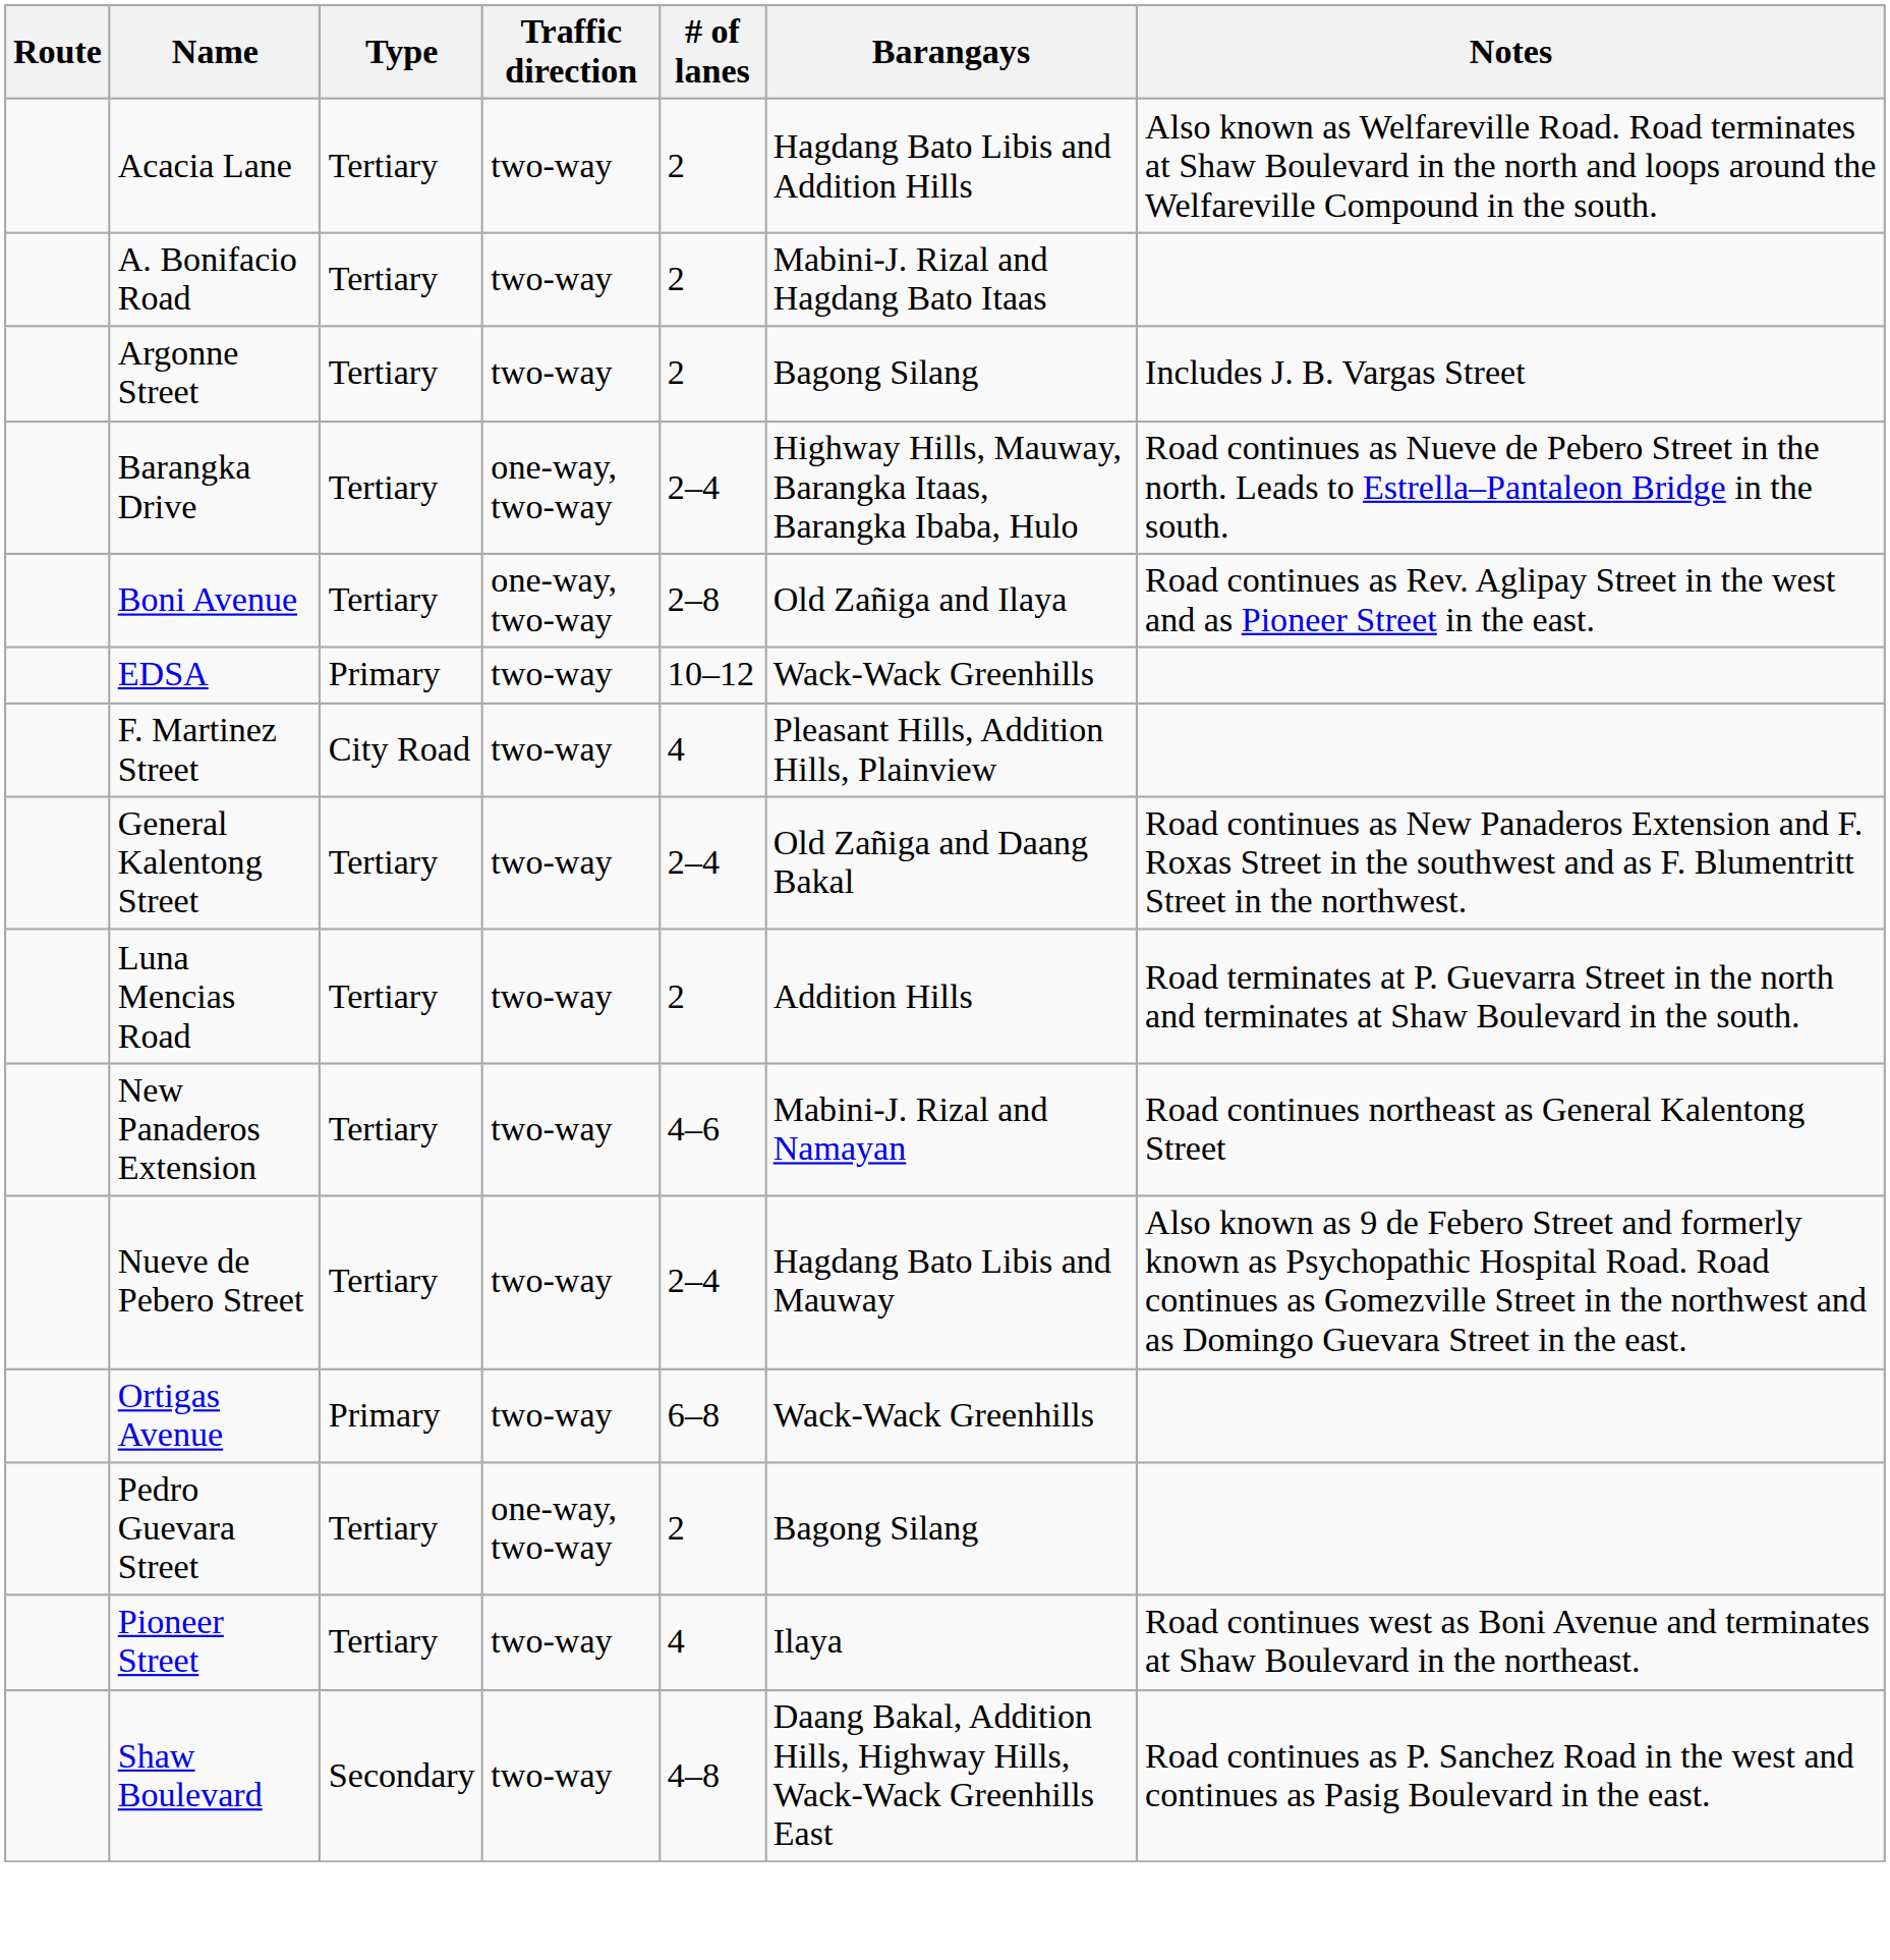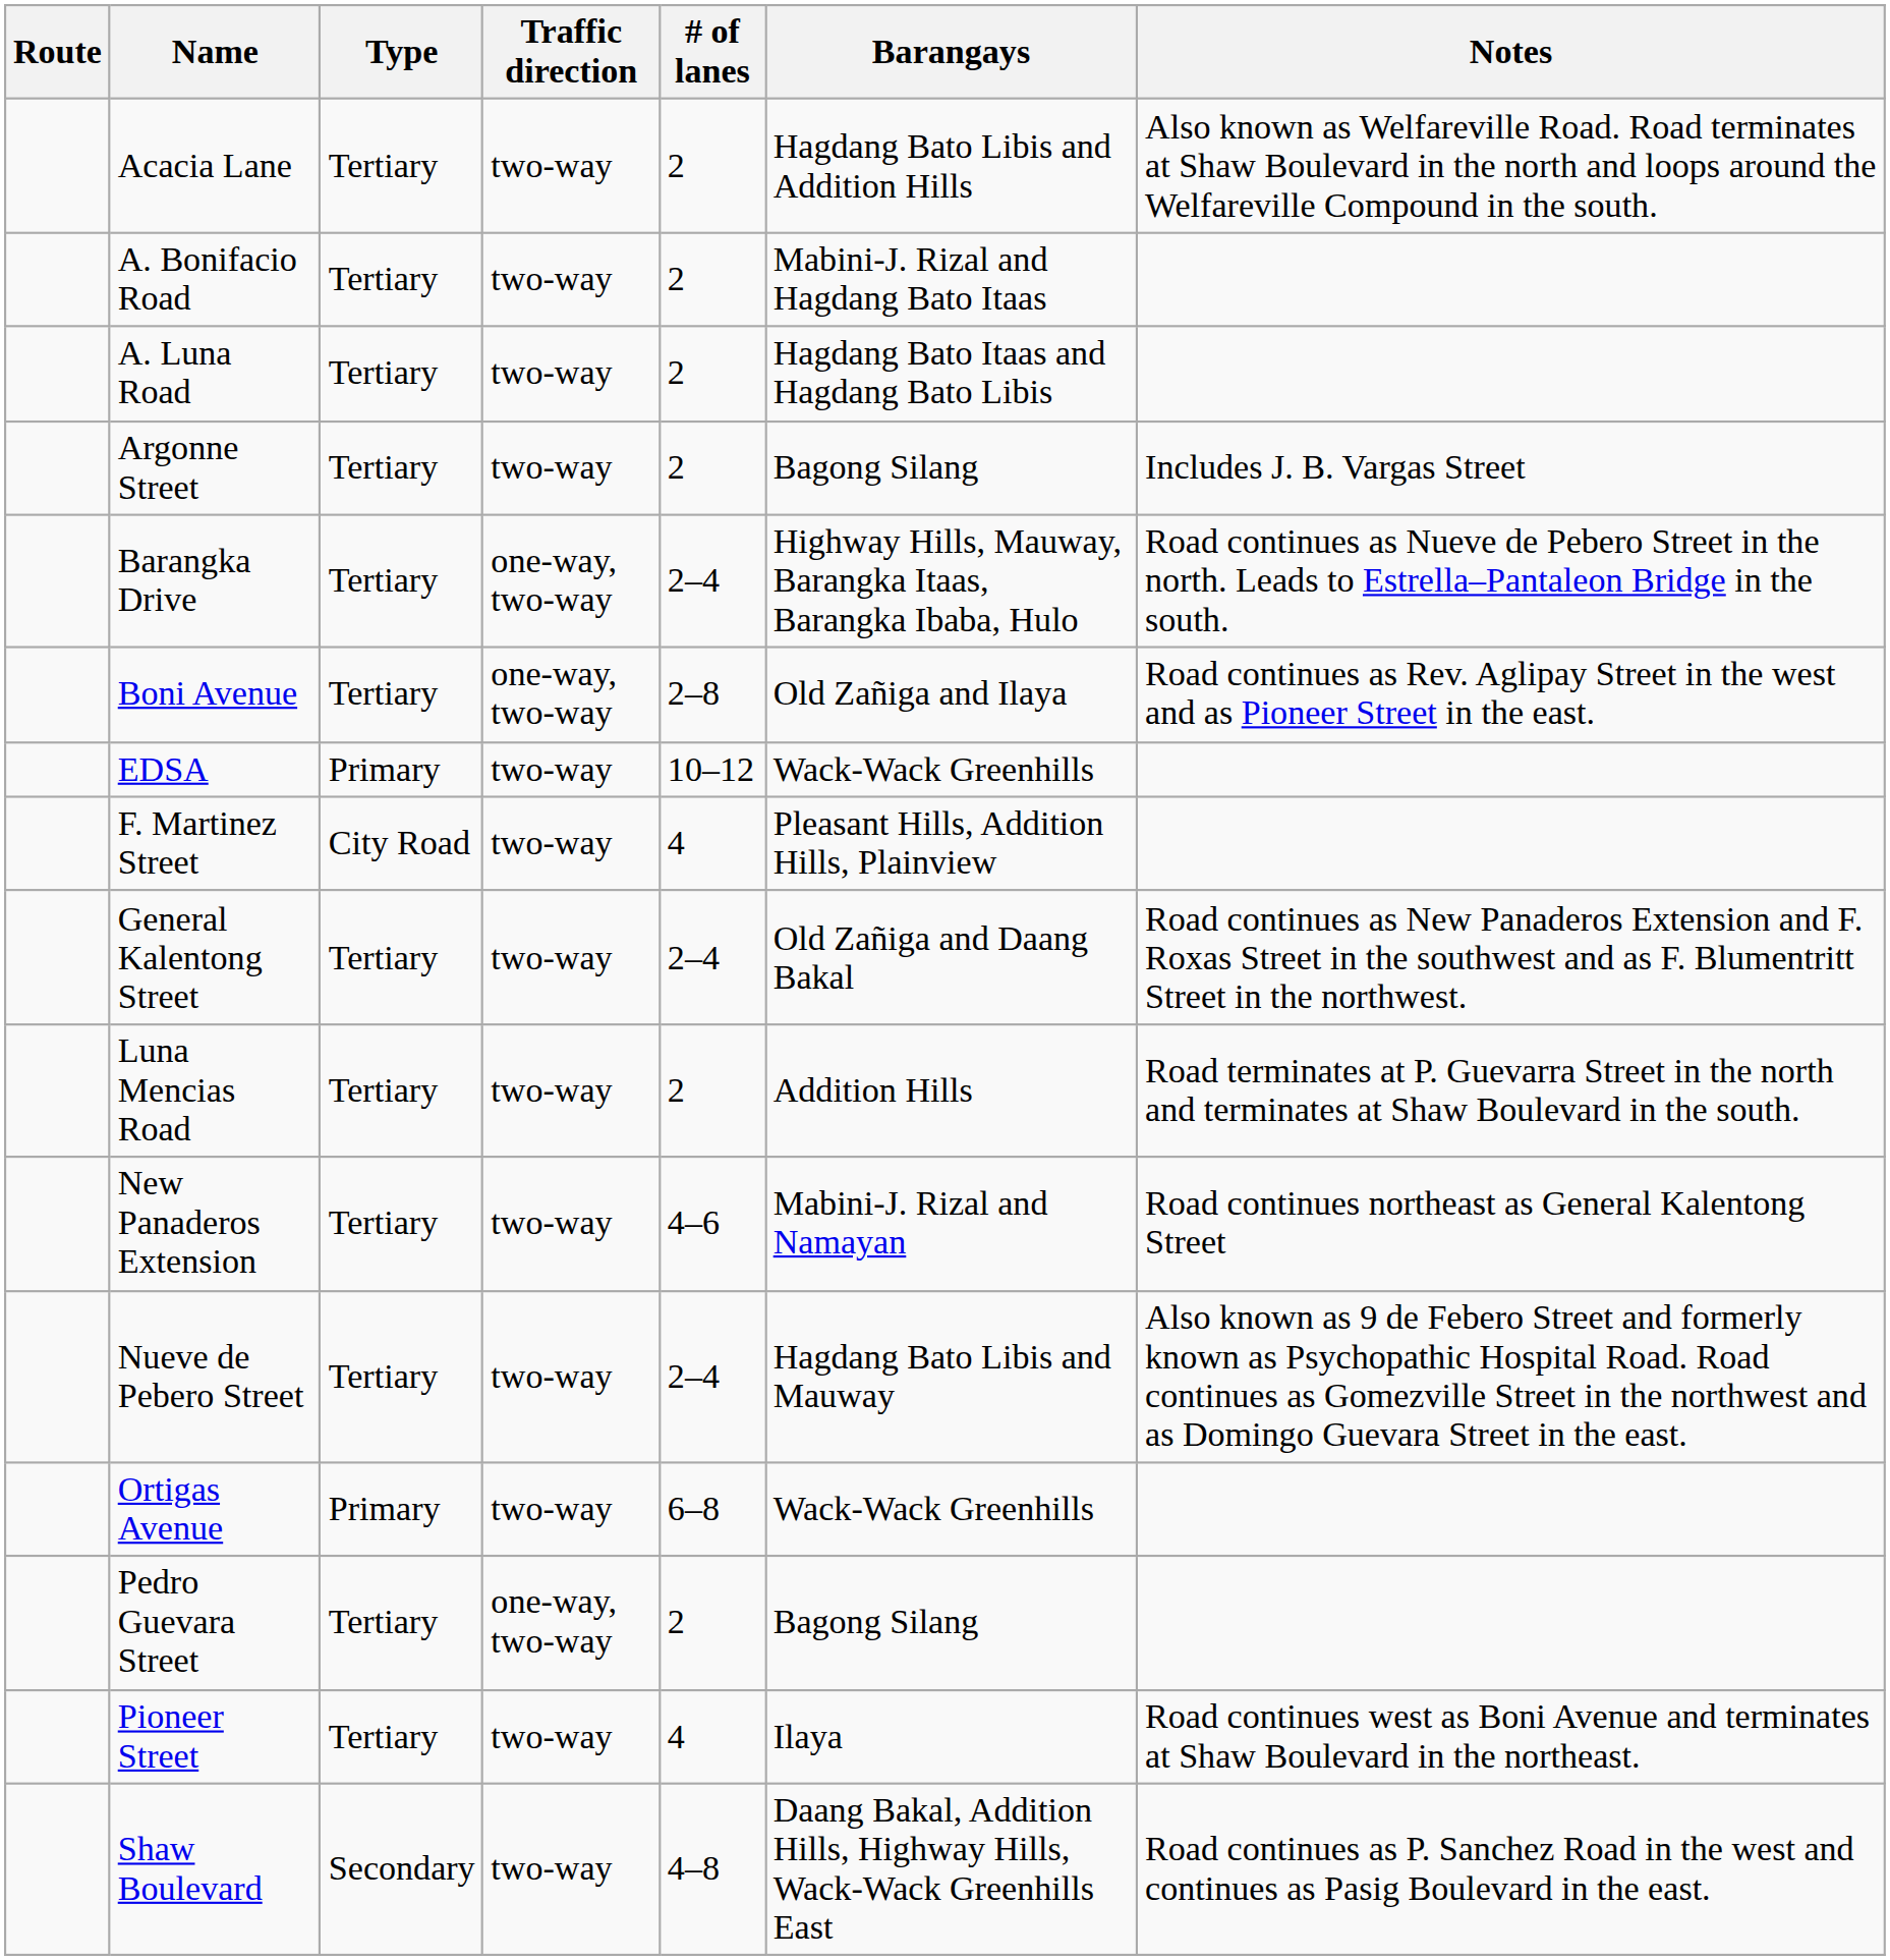+ row: A. Luna Road | Tertiary | two-way | 2 | Hagdang Bato Itaas and Hagdang Bato Libis
